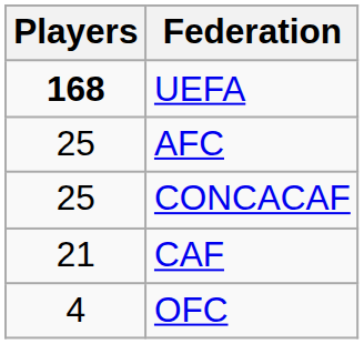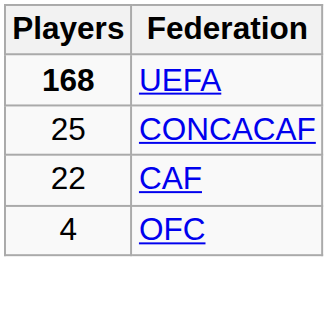- row: 25 | AFC
CAF | Players: 21 -> 22
